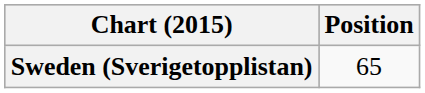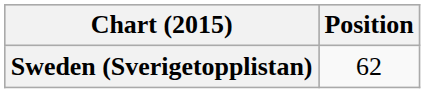Sweden (Sverigetopplistan) | Position: 65 -> 62
